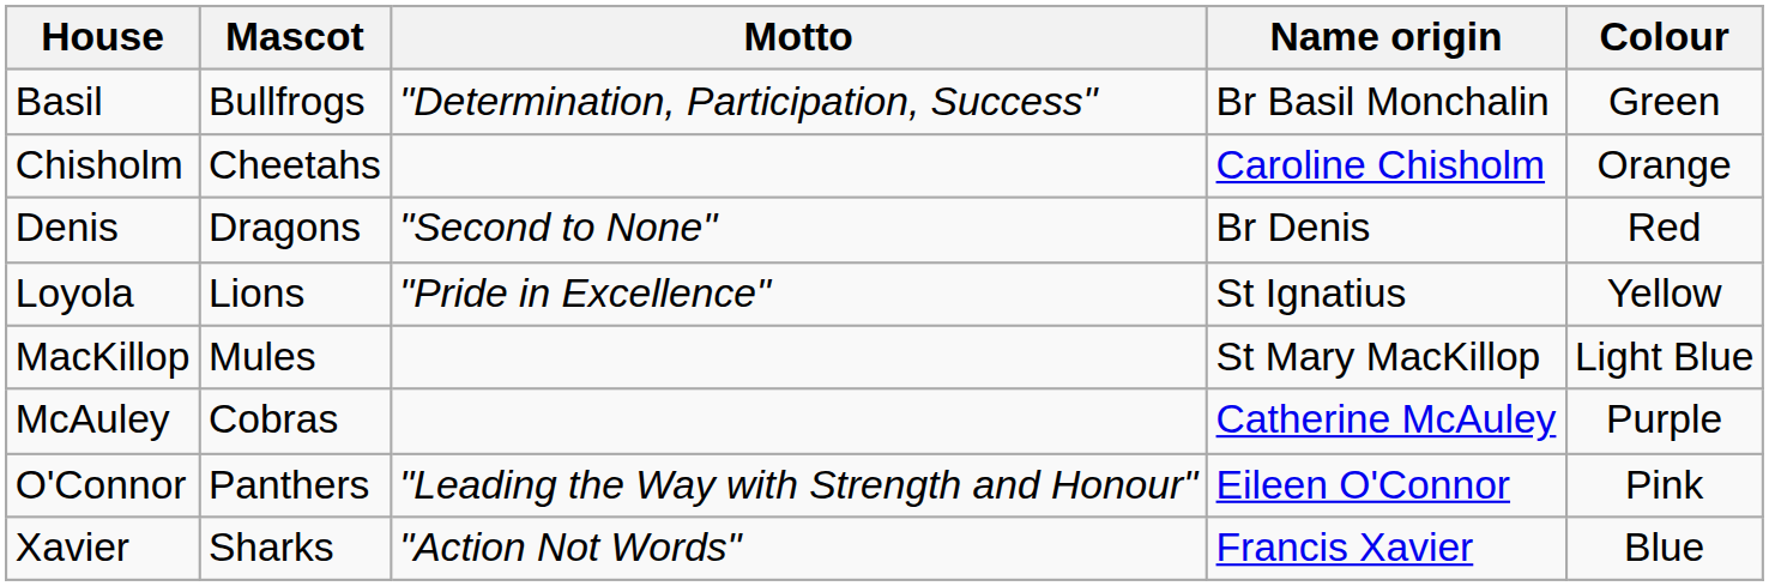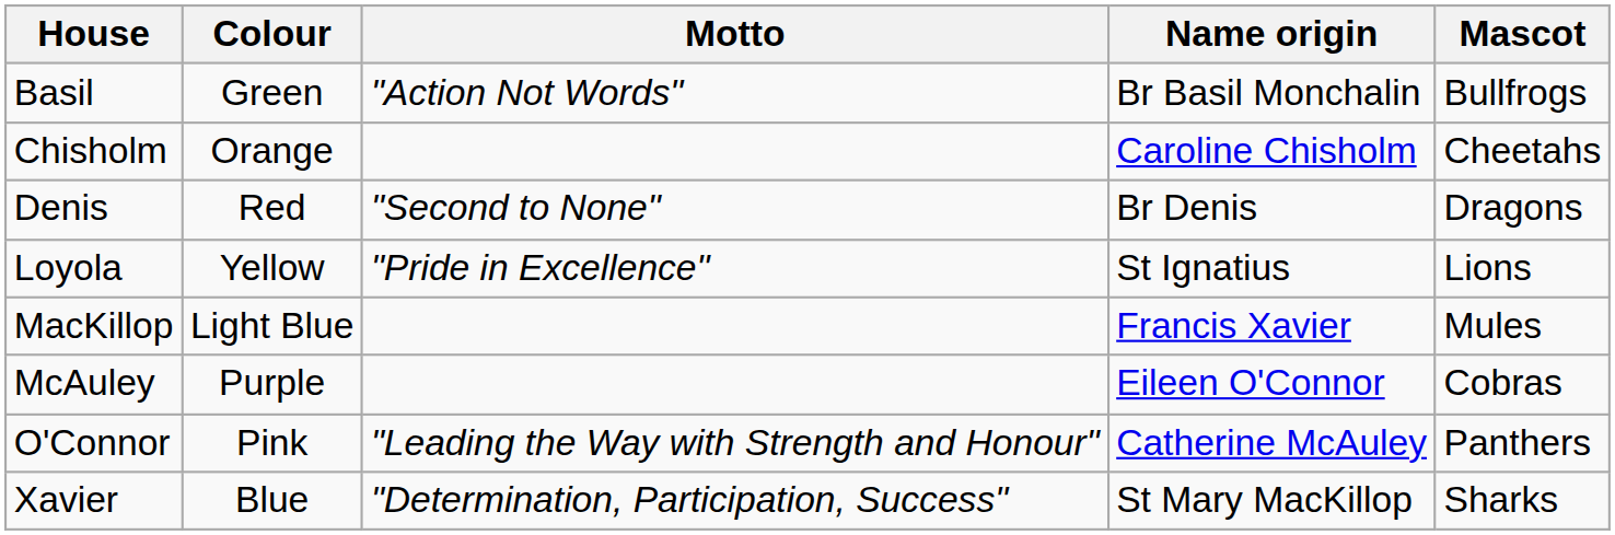columns swapped: Colour <-> Mascot
Basil | Motto: "Determination, Participation, Success" -> "Action Not Words"
MacKillop | Name origin: St Mary MacKillop -> Francis Xavier
McAuley | Name origin: Catherine McAuley -> Eileen O'Connor
O'Connor | Name origin: Eileen O'Connor -> Catherine McAuley
Xavier | Motto: "Action Not Words" -> "Determination, Participation, Success"
Xavier | Name origin: Francis Xavier -> St Mary MacKillop
